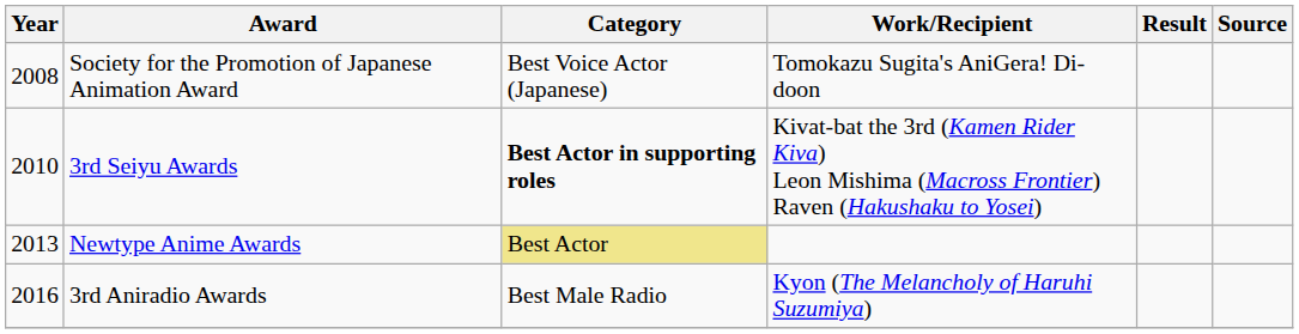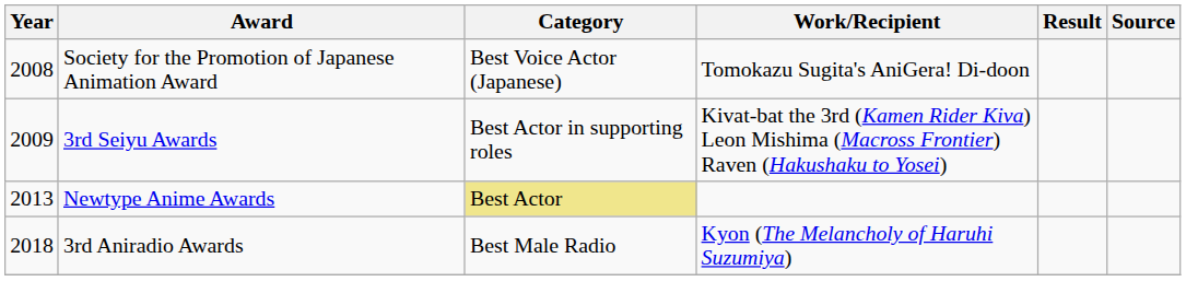3rd Seiyu Awards | Year: 2010 -> 2009
3rd Seiyu Awards | Category: bold -> normal
3rd Aniradio Awards | Year: 2016 -> 2018
